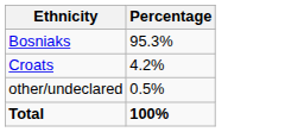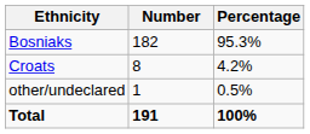+ column: Number | 182 | 8 | 1 | 191
